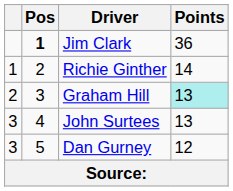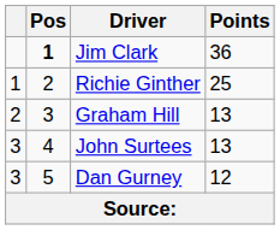Richie Ginther | Points: 14 -> 25
Graham Hill | Points: paleturquoise background -> no background
